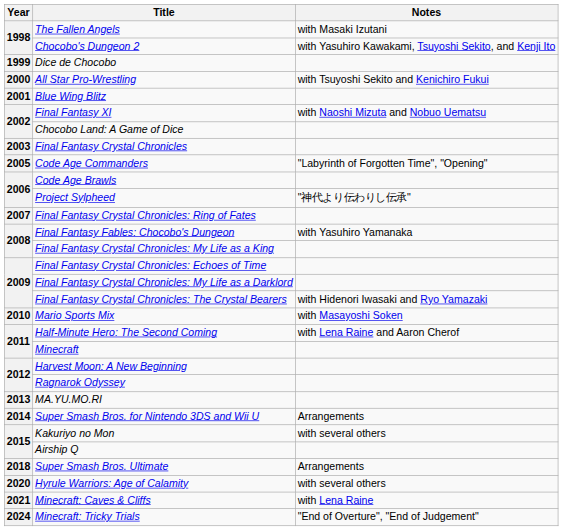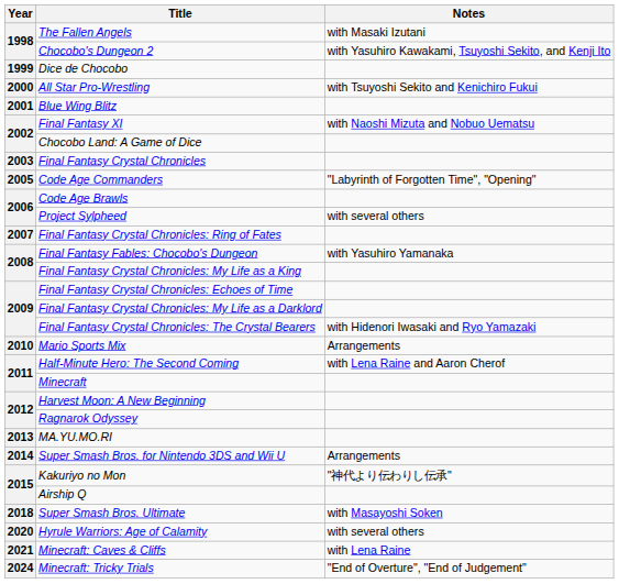Project Sylpheed | Notes: "神代より伝わりし伝承" -> with several others
Mario Sports Mix | Notes: with Masayoshi Soken -> Arrangements
Kakuriyo no Mon | Notes: with several others -> "神代より伝わりし伝承"
Super Smash Bros. Ultimate | Notes: Arrangements -> with Masayoshi Soken
